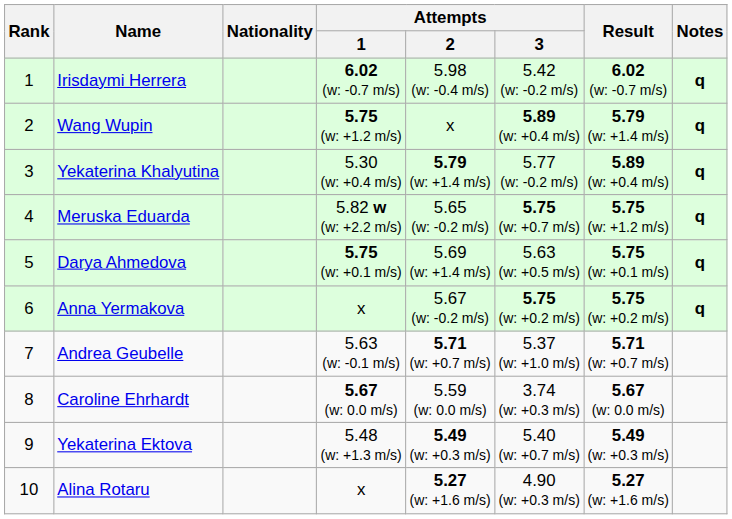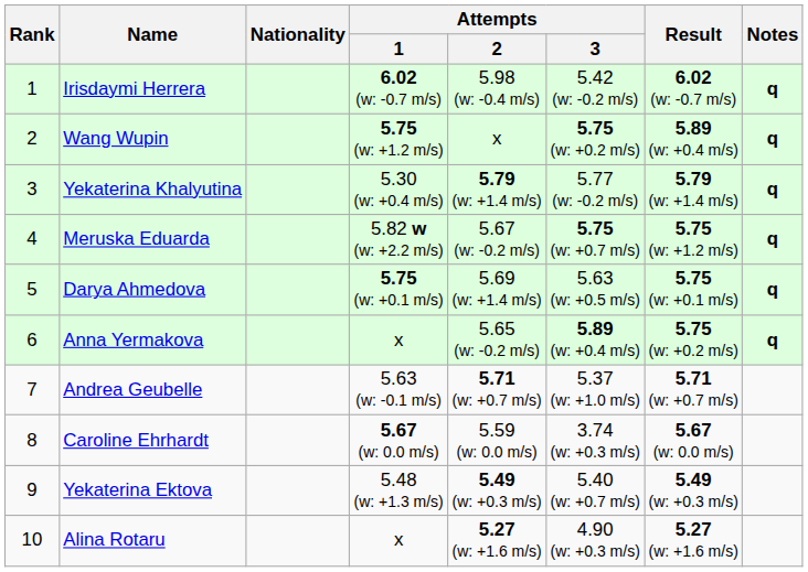Wang Wupin | Attempts / 3: 5.89 (w: +0.4 m/s) -> 5.75 (w: +0.2 m/s)
Wang Wupin | Result: 5.79 (w: +1.4 m/s) -> 5.89 (w: +0.4 m/s)
Yekaterina Khalyutina | Result: 5.89 (w: +0.4 m/s) -> 5.79 (w: +1.4 m/s)
Meruska Eduarda | Attempts / 2: 5.65 (w: -0.2 m/s) -> 5.67 (w: -0.2 m/s)
Anna Yermakova | Attempts / 2: 5.67 (w: -0.2 m/s) -> 5.65 (w: -0.2 m/s)
Anna Yermakova | Attempts / 3: 5.75 (w: +0.2 m/s) -> 5.89 (w: +0.4 m/s)
